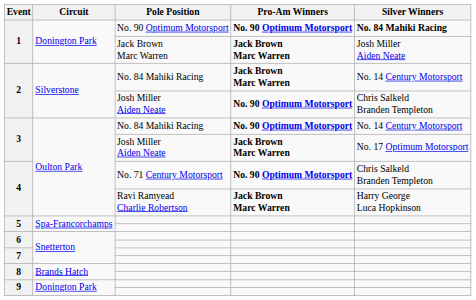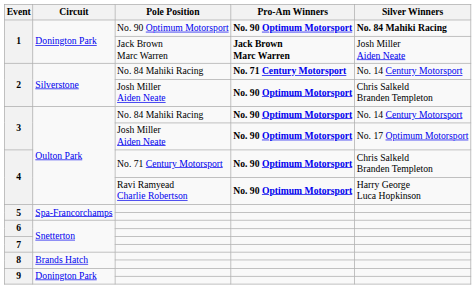2 / No. 84 Mahiki Racing | Pro-Am Winners: Jack Brown Marc Warren -> No. 71 Century Motorsport
3 / Josh Miller Aiden Neate | Pro-Am Winners: Jack Brown Marc Warren -> No. 90 Optimum Motorsport
4 / Ravi Ramyead Charlie Robertson | Pro-Am Winners: Jack Brown Marc Warren -> No. 90 Optimum Motorsport
